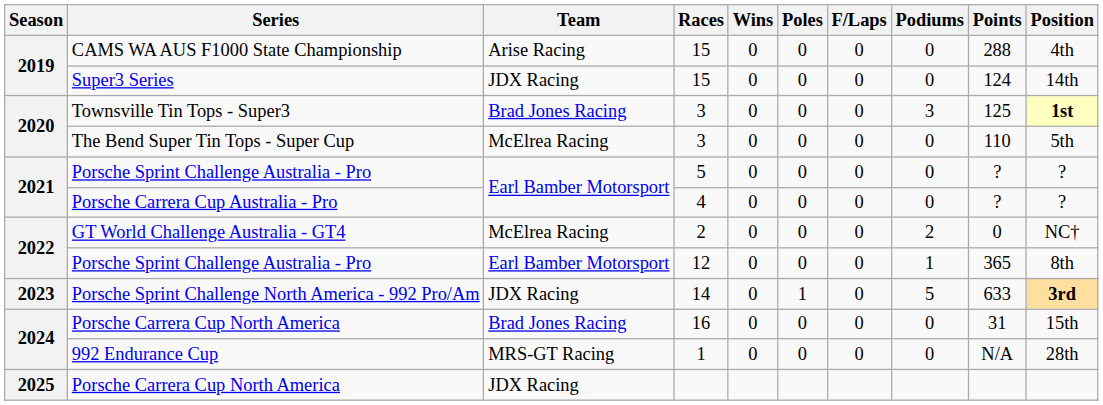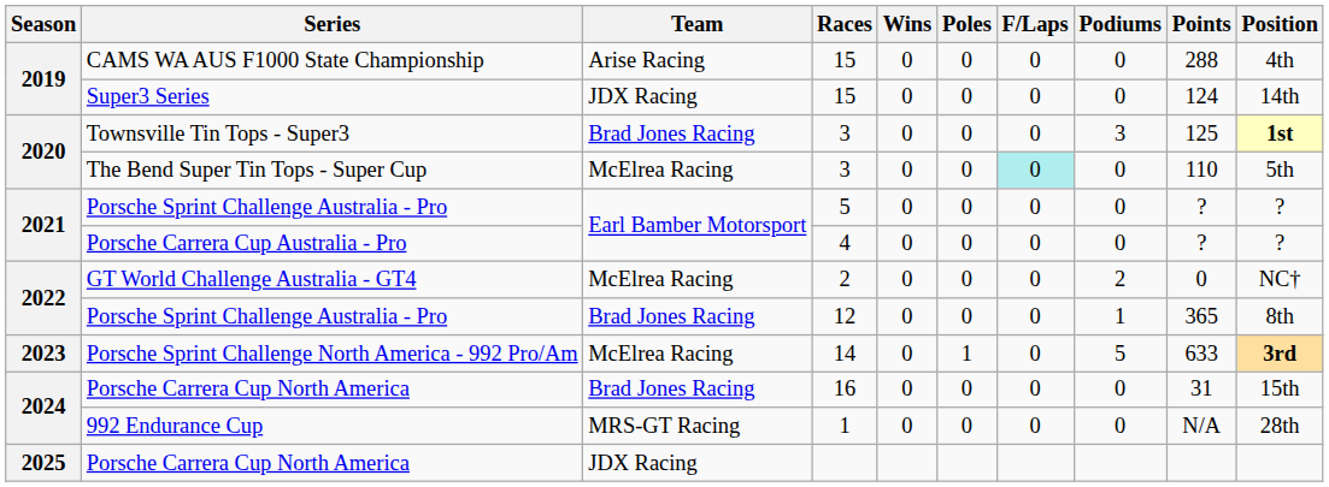The Bend Super Tin Tops - Super Cup | F/Laps: no background -> paleturquoise background
Porsche Sprint Challenge Australia - Pro / 12 | Team: Earl Bamber Motorsport -> Brad Jones Racing
Porsche Sprint Challenge North America - 992 Pro/Am | Team: JDX Racing -> McElrea Racing
